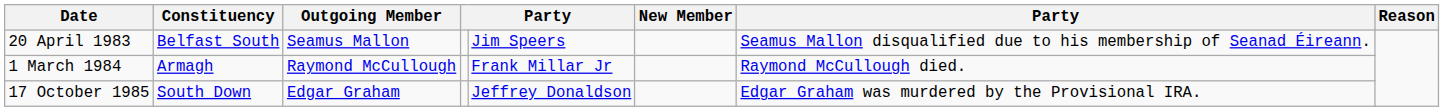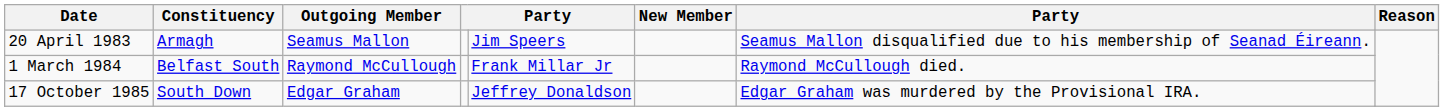20 April 1983 | Constituency: Belfast South -> Armagh
1 March 1984 | Constituency: Armagh -> Belfast South
